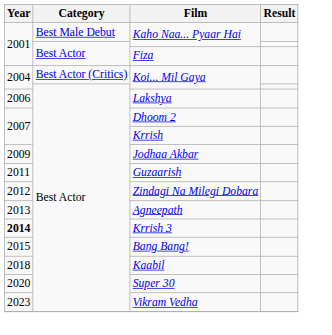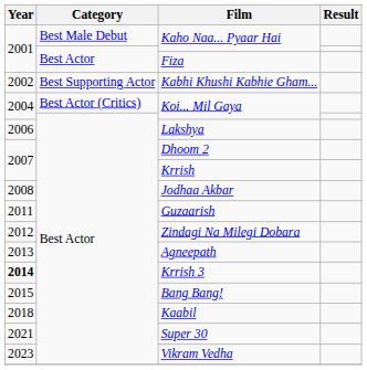+ row: 2002 | Best Supporting Actor | Kabhi Khushi Kabhie Gham...
Jodhaa Akbar | Year: 2009 -> 2008
Super 30 | Year: 2020 -> 2021
